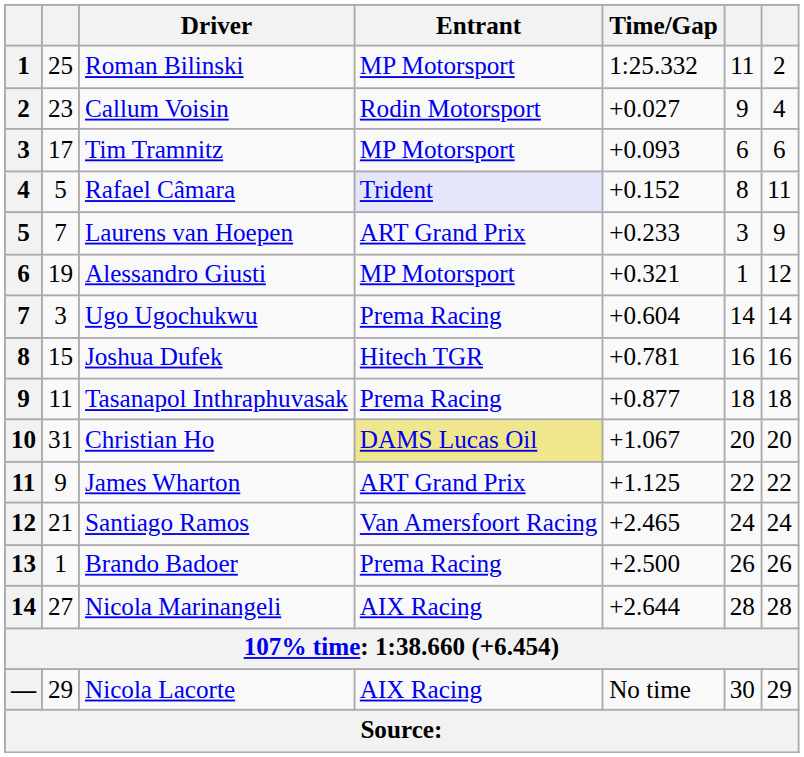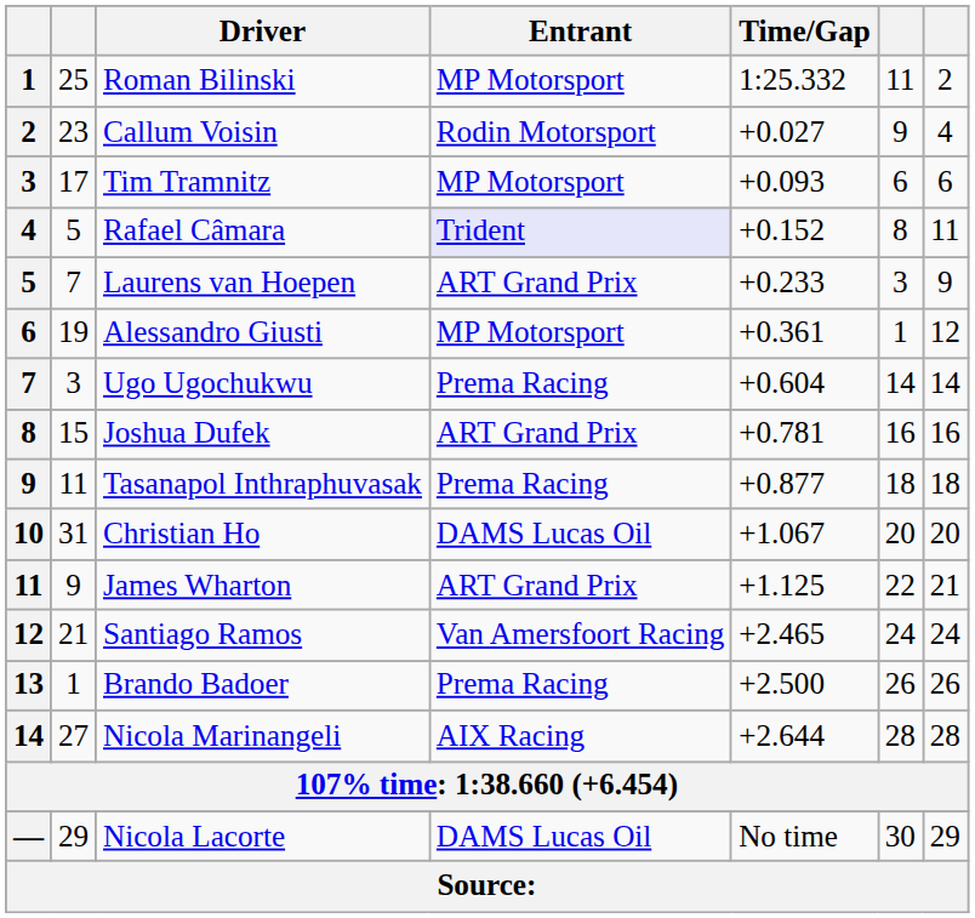Alessandro Giusti | Time/Gap: +0.321 -> +0.361
Joshua Dufek | Entrant: Hitech TGR -> ART Grand Prix
Christian Ho | Entrant: khaki background -> no background
James Wharton | column 7: 22 -> 21
Nicola Lacorte | Entrant: AIX Racing -> DAMS Lucas Oil
